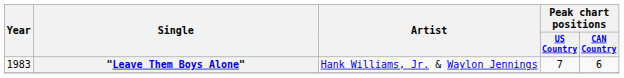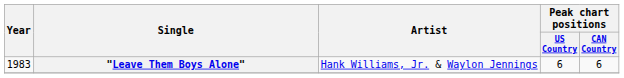"Leave Them Boys Alone" | Peak chart positions / US Country: 7 -> 6
